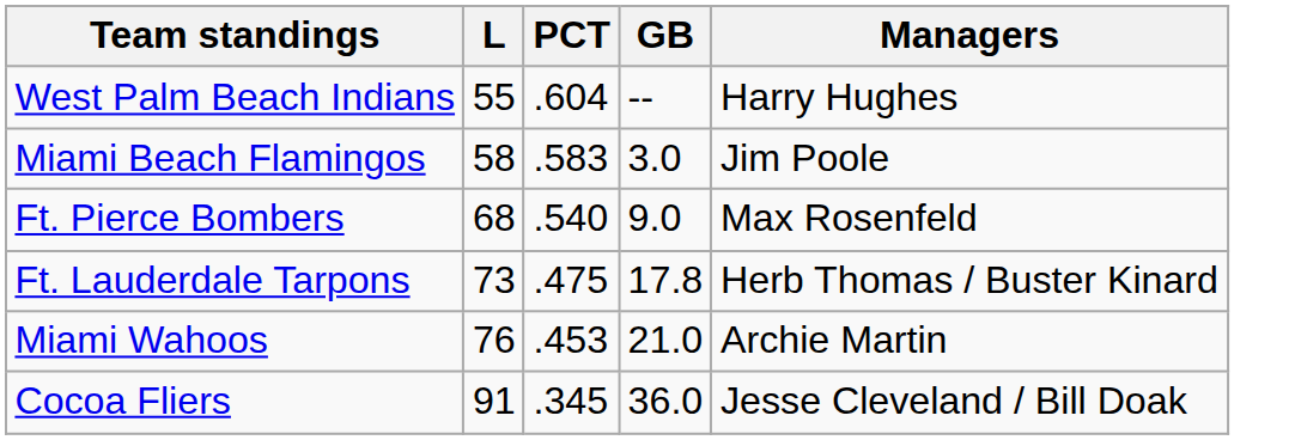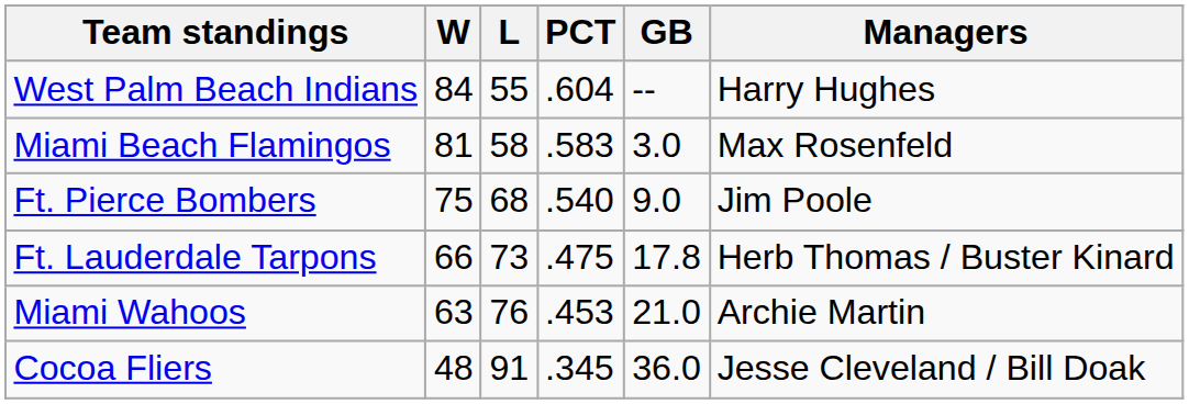+ column: W | 84 | 81 | 75 | 66 | 63 | 48
Miami Beach Flamingos | Managers: Jim Poole -> Max Rosenfeld
Ft. Pierce Bombers | Managers: Max Rosenfeld -> Jim Poole
